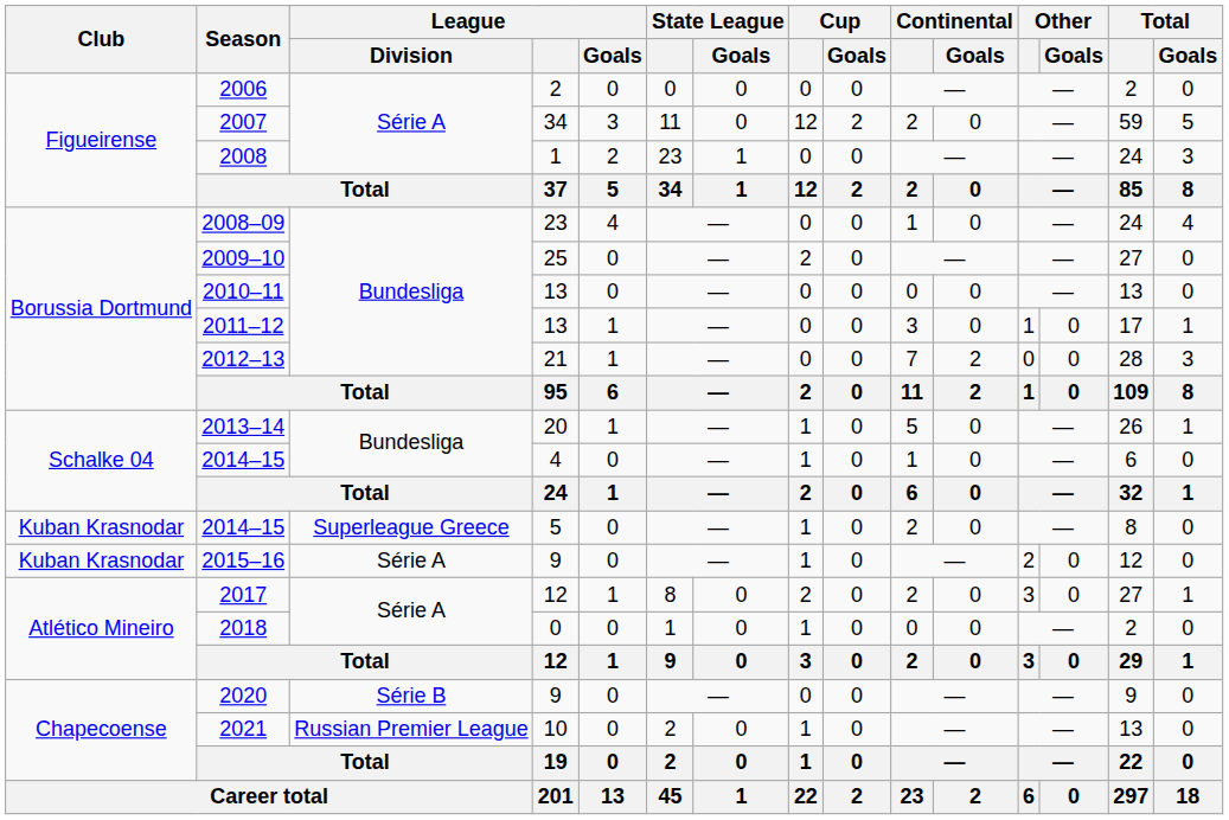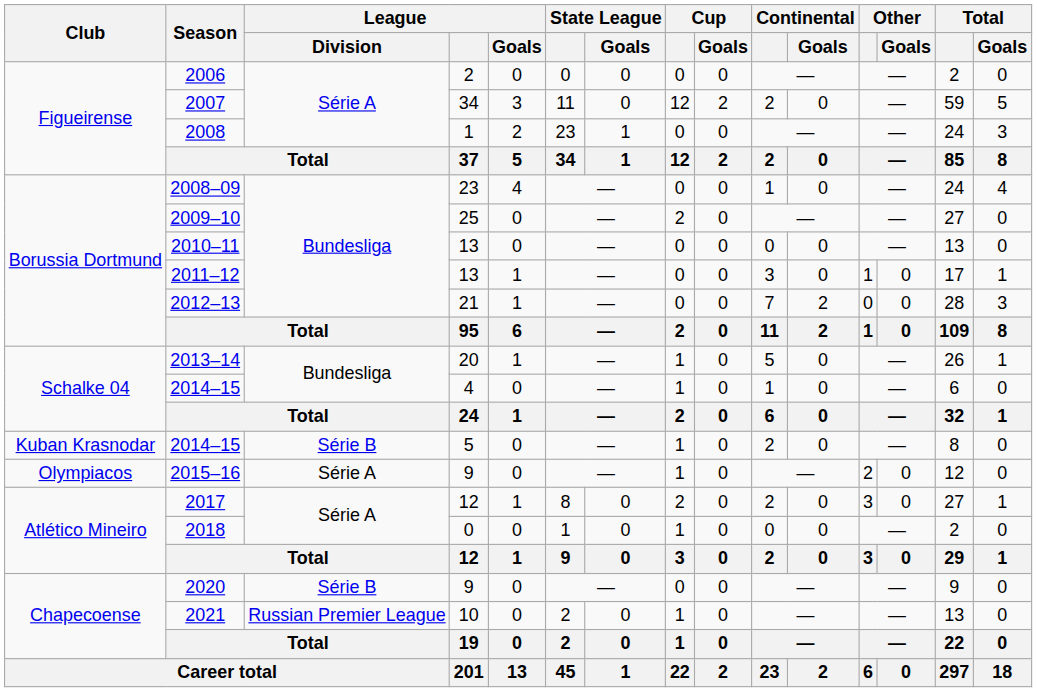2014–15 / 5 | League / Division: Superleague Greece -> Série B
2015–16 | Club: Kuban Krasnodar -> Olympiacos
